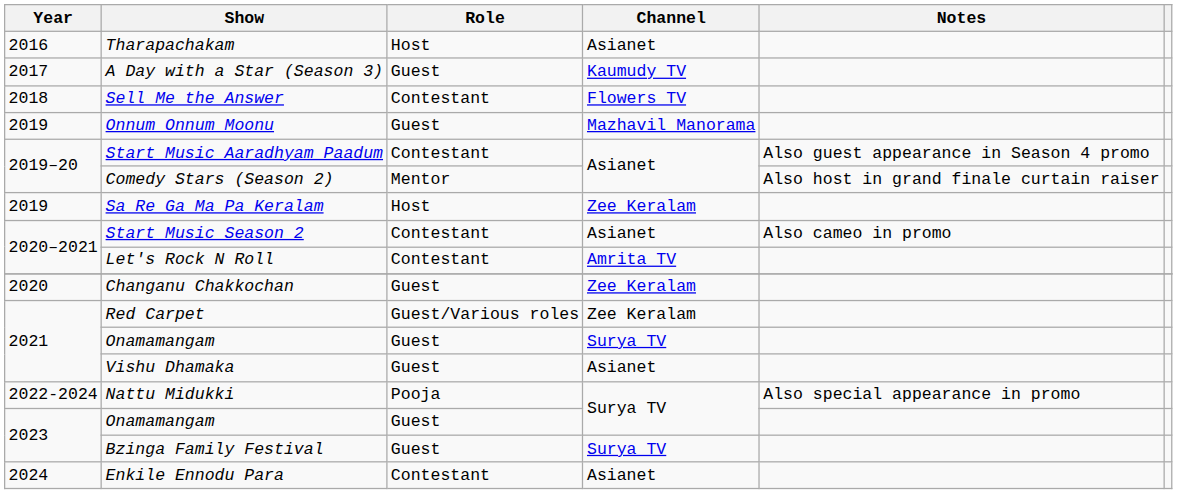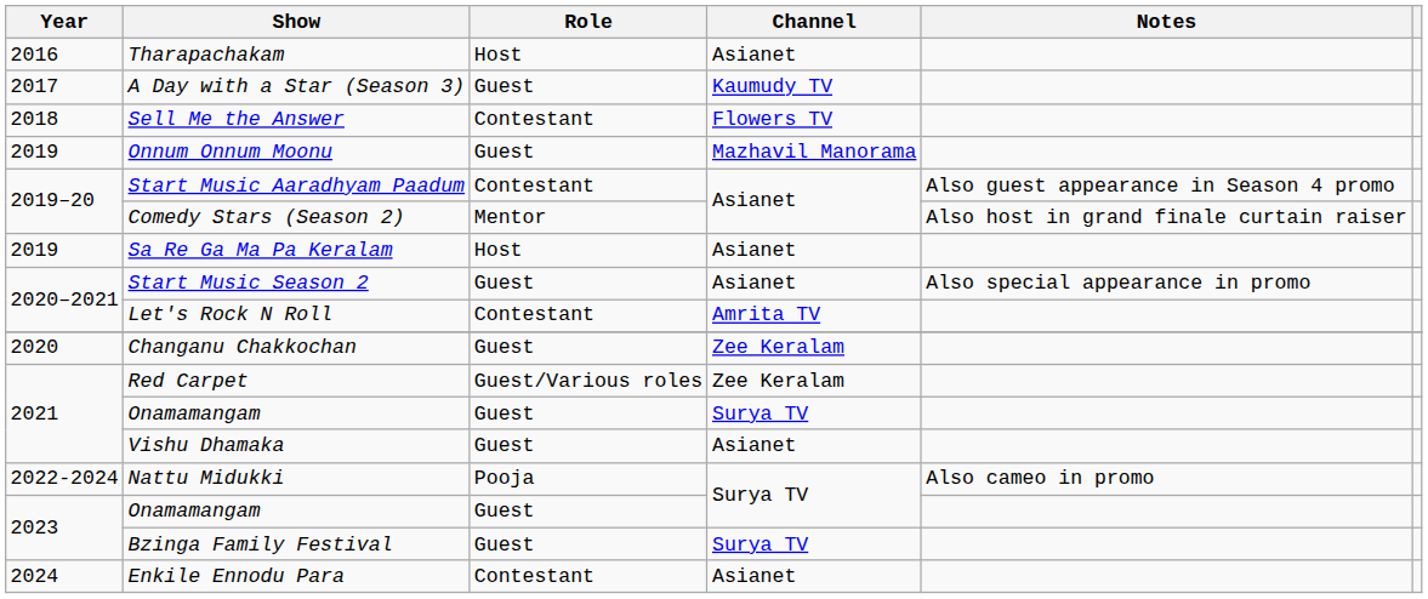Sa Re Ga Ma Pa Keralam | Channel: Zee Keralam -> Asianet
Start Music Season 2 | Role: Contestant -> Guest
Start Music Season 2 | Notes: Also cameo in promo -> Also special appearance in promo
Nattu Midukki | Notes: Also special appearance in promo -> Also cameo in promo
